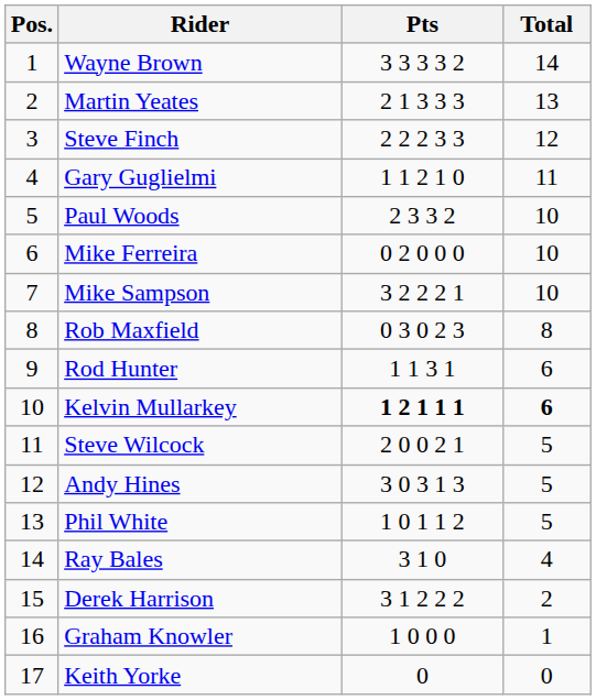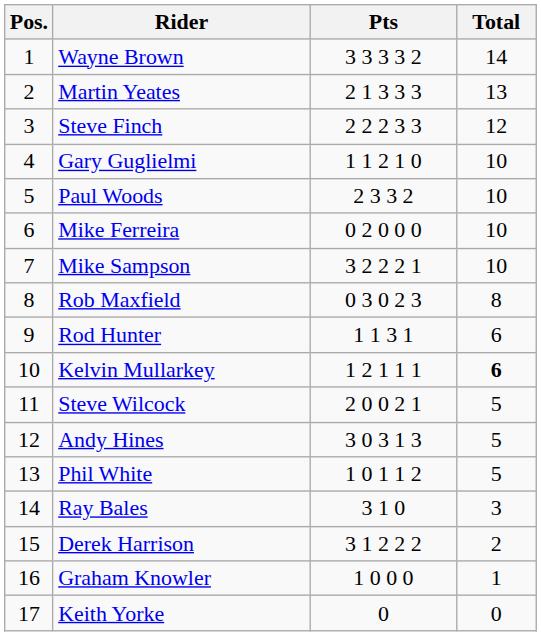Gary Guglielmi | Total: 11 -> 10
Kelvin Mullarkey | Pts: bold -> normal
Ray Bales | Total: 4 -> 3
